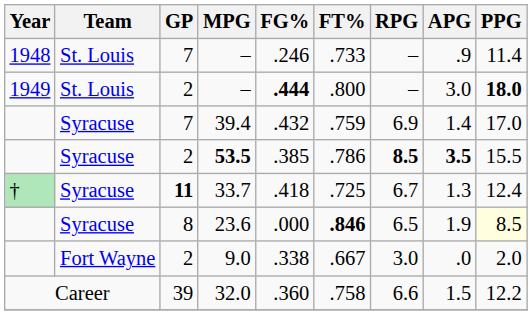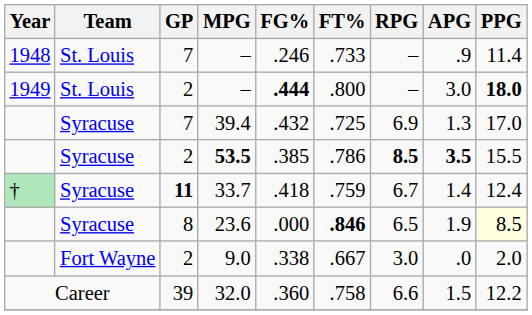39.4 | FT%: .759 -> .725
39.4 | APG: 1.4 -> 1.3
33.7 | FT%: .725 -> .759
33.7 | APG: 1.3 -> 1.4
